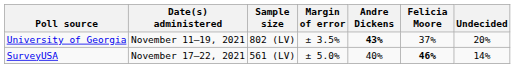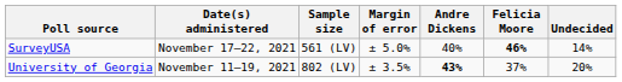rows swapped: SurveyUSA <-> University of Georgia
